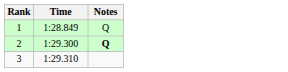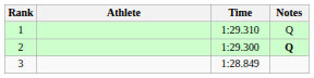+ column: Athlete
1 | Time: 1:28.849 -> 1:29.310
3 | Time: 1:29.310 -> 1:28.849
